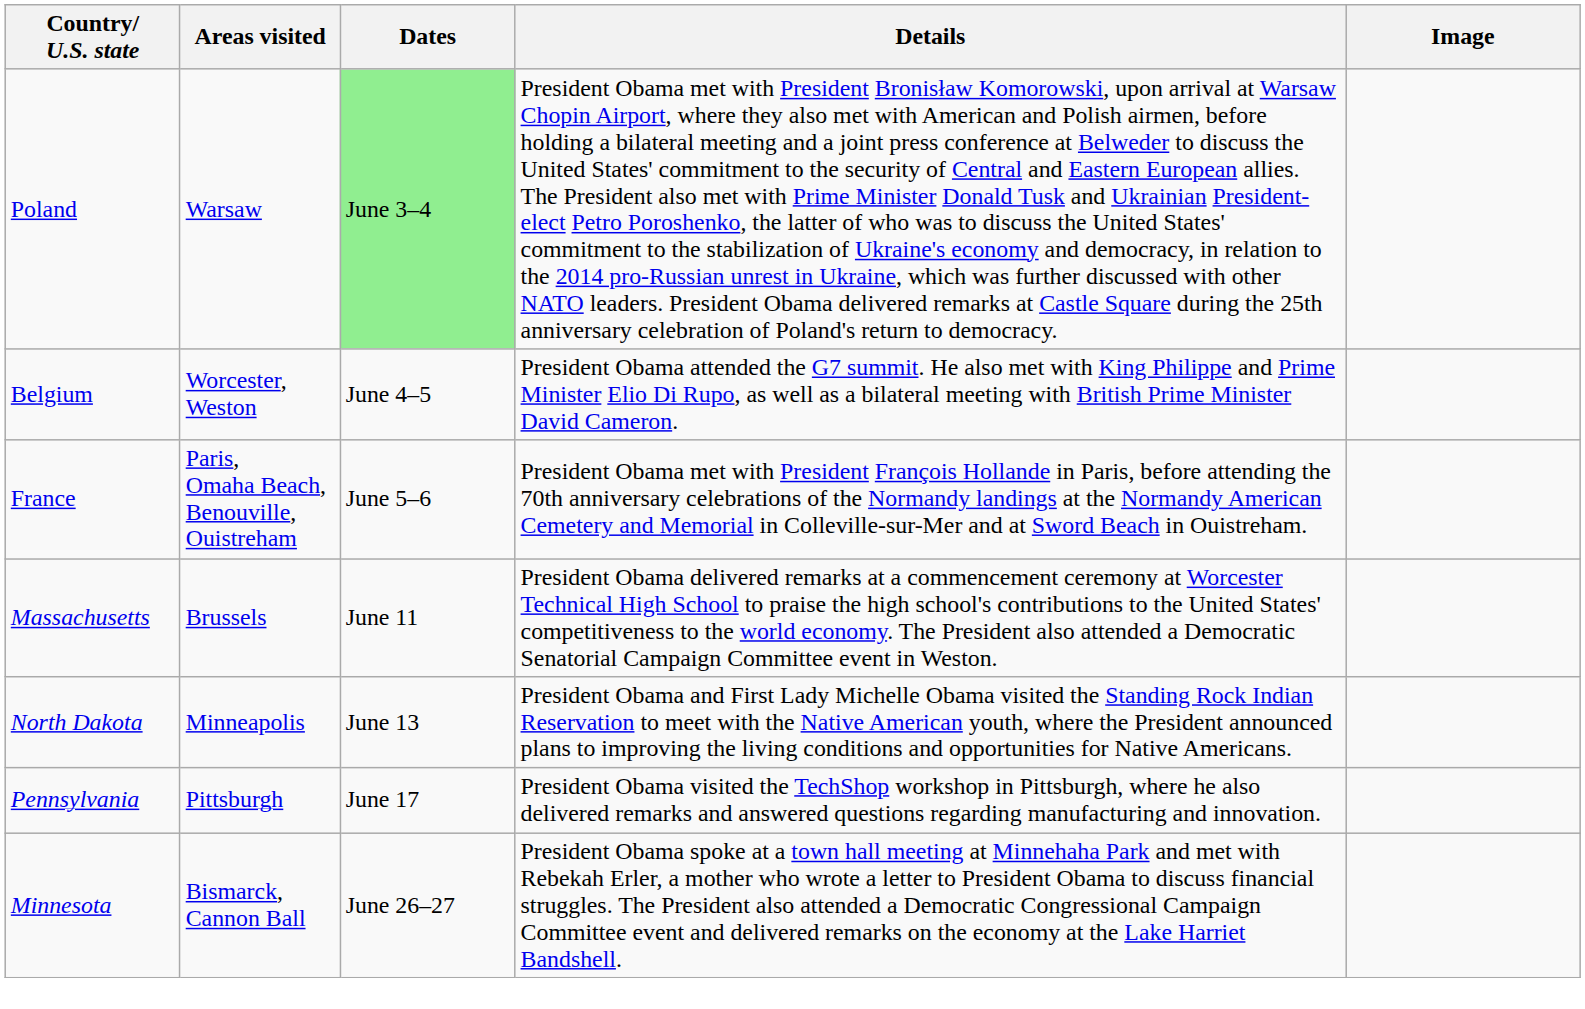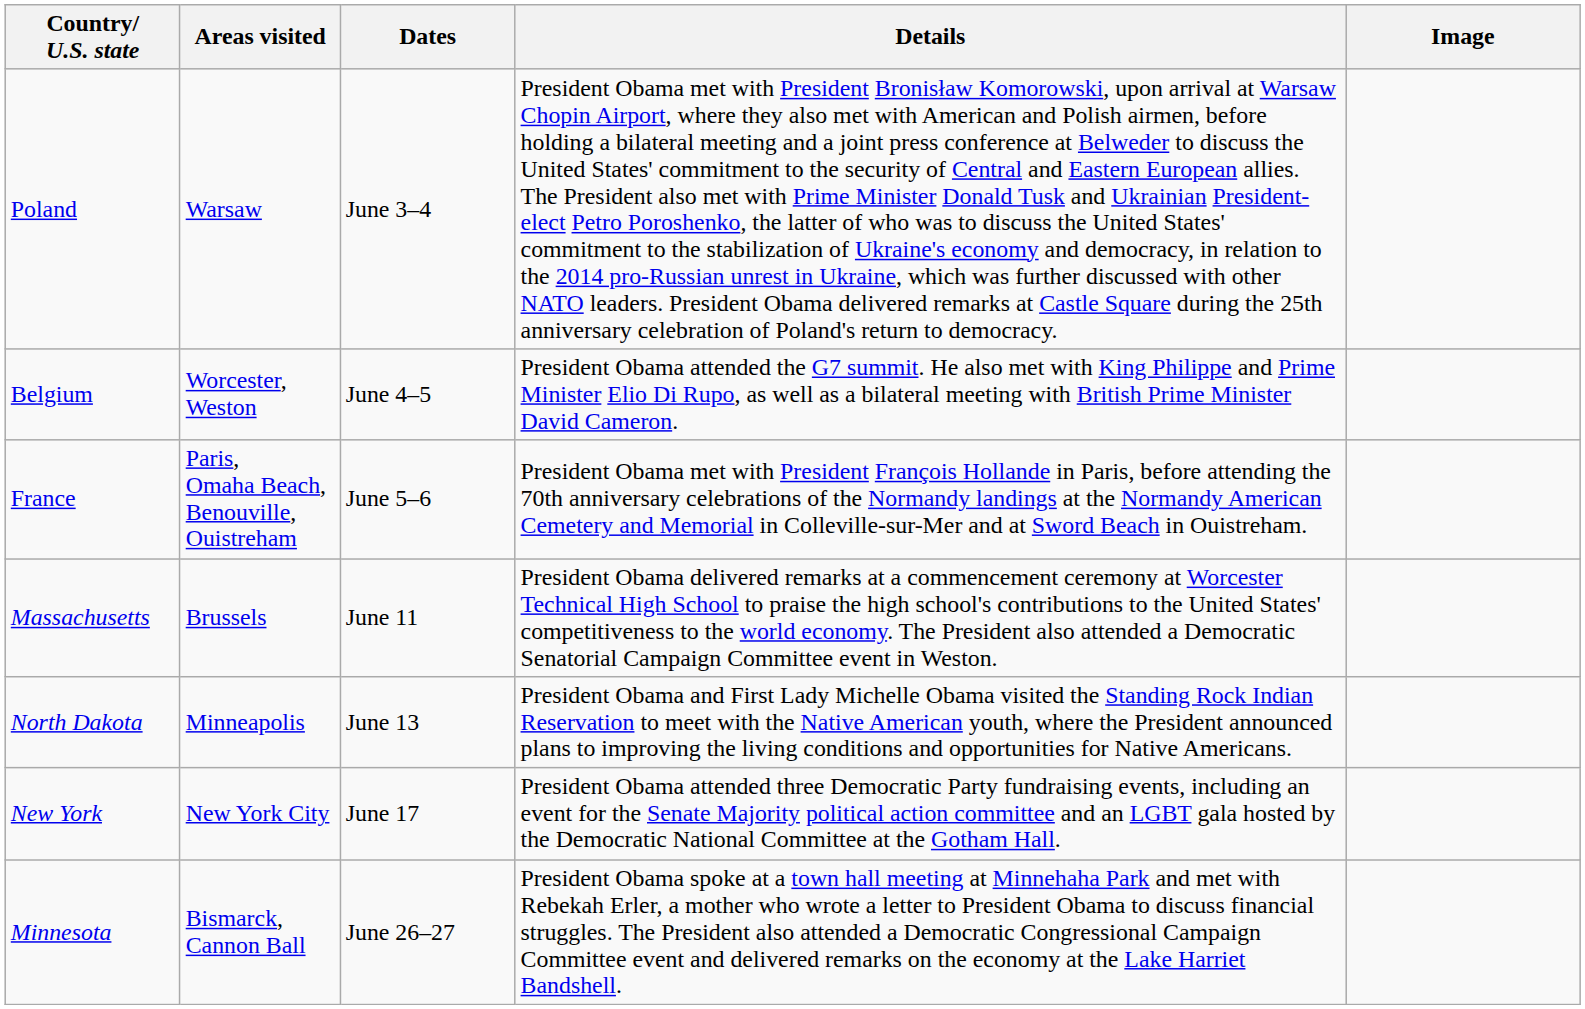Poland | Dates: lightgreen background -> no background
- row: Pennsylvania | Pittsburgh | June 17 | President Obama visited the TechShop workshop in Pittsburgh, where he also delivered remarks and answered questions regarding manufacturing and innovation.
+ row: New York | New York City | June 17 | President Obama attended three Democratic Party fundraising events, including an event for the Senate Majority political action committee and an LGBT gala hosted by the Democratic National Committee at the Gotham Hall.
